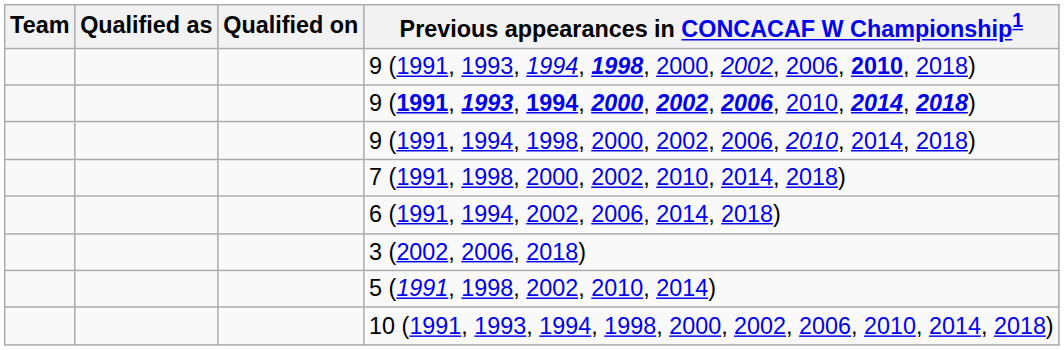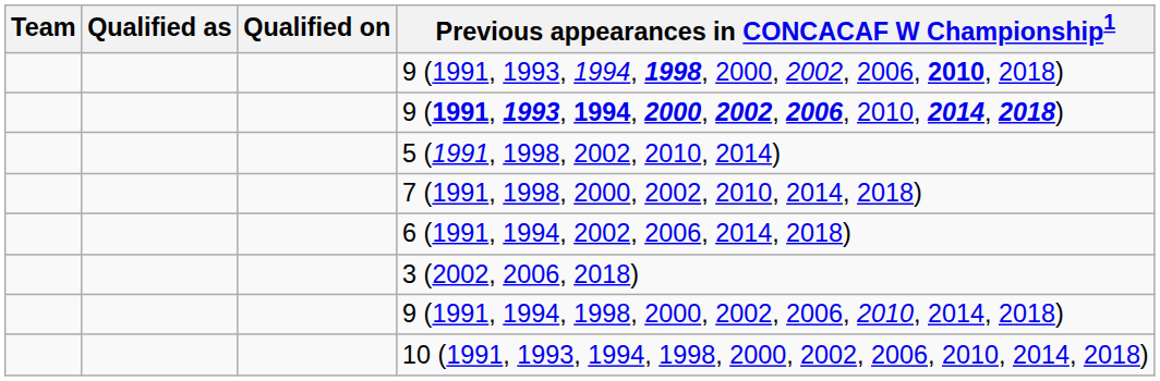rows swapped: 9 (1991, 1994, 1998, 2000, 2002, 2006, 2010, 2014, 2018) <-> 5 (1991, 1998, 2002, 2010, 2014)
